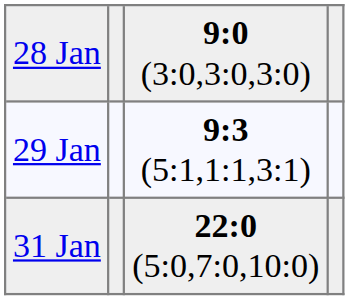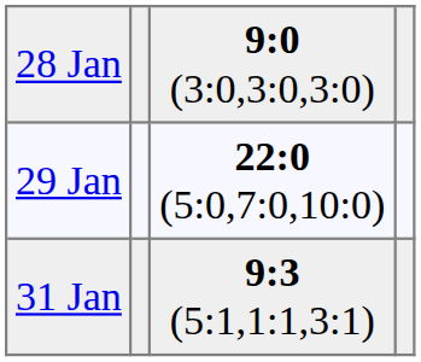29 Jan | column 3: 9:3 (5:1,1:1,3:1) -> 22:0 (5:0,7:0,10:0)
31 Jan | column 3: 22:0 (5:0,7:0,10:0) -> 9:3 (5:1,1:1,3:1)
